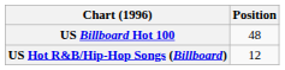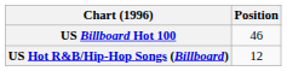US Billboard Hot 100 | Position: 48 -> 46
